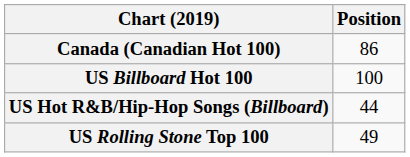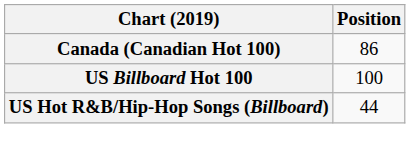- row: US Rolling Stone Top 100 | 49
